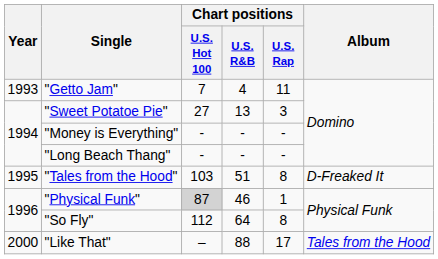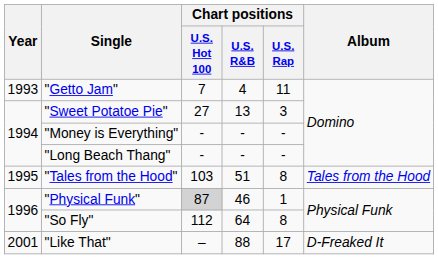"Tales from the Hood" | Album: D-Freaked It -> Tales from the Hood
"Like That" | Year: 2000 -> 2001
"Like That" | Album: Tales from the Hood -> D-Freaked It
